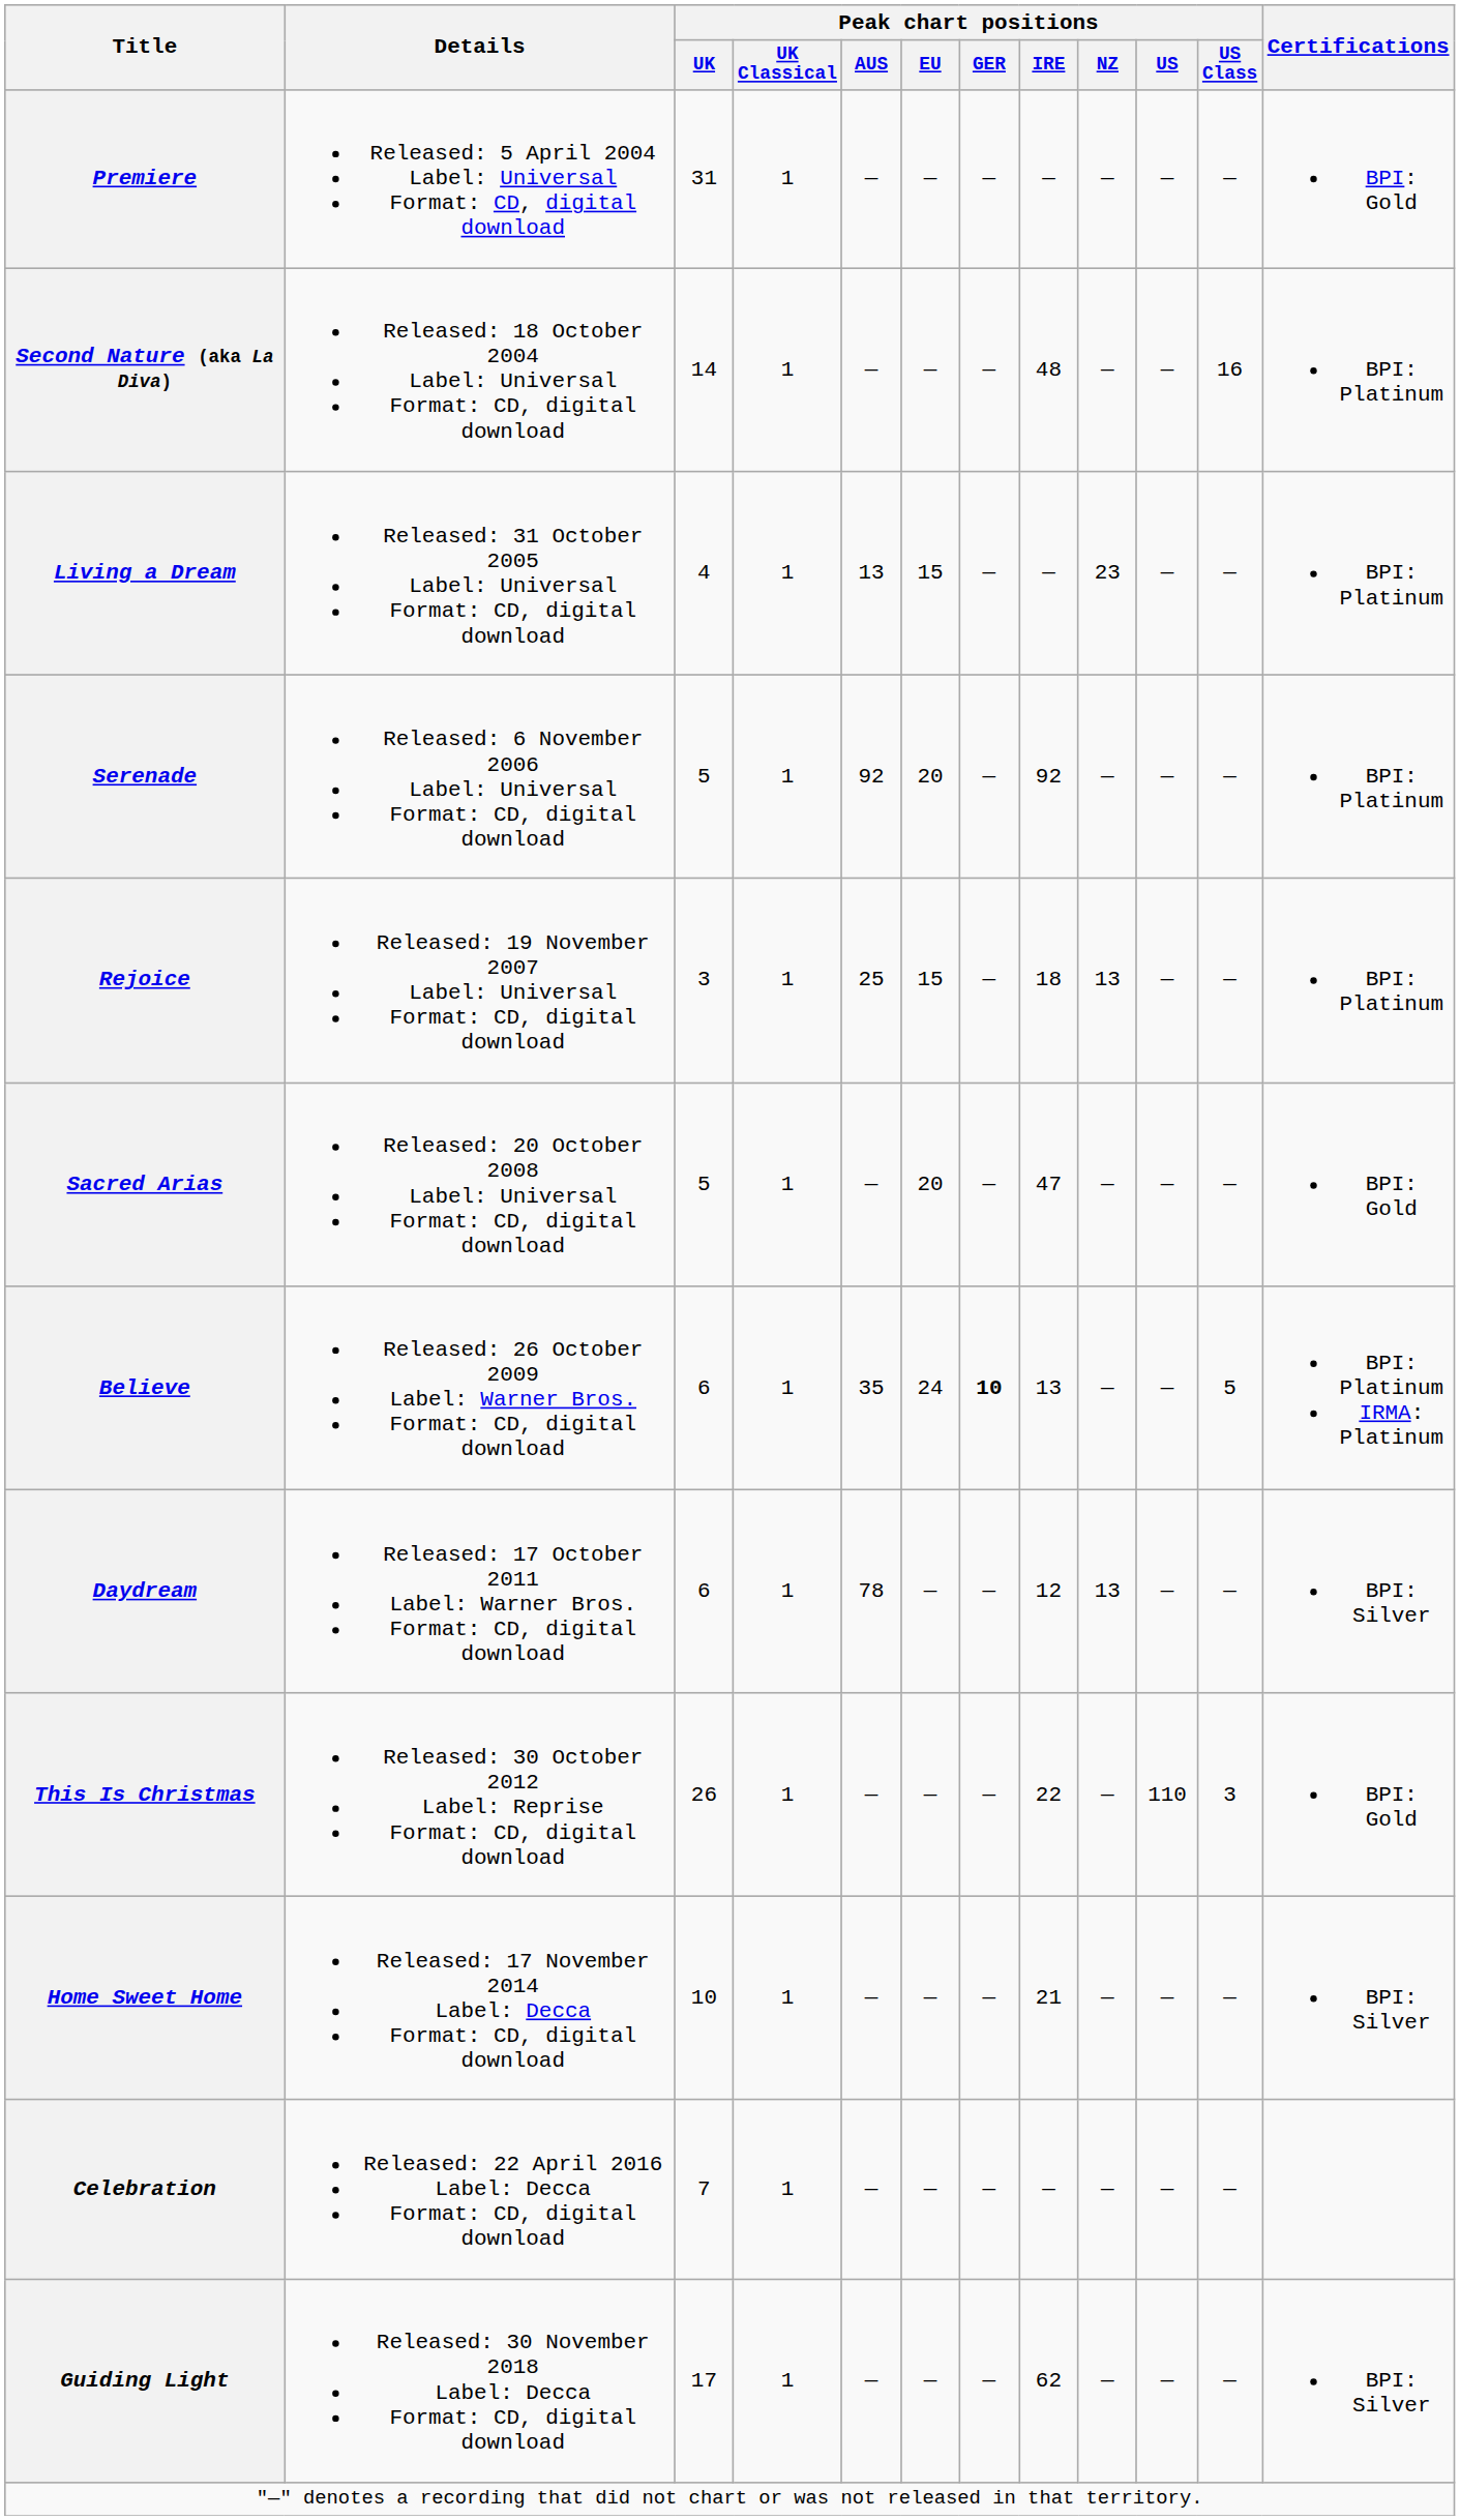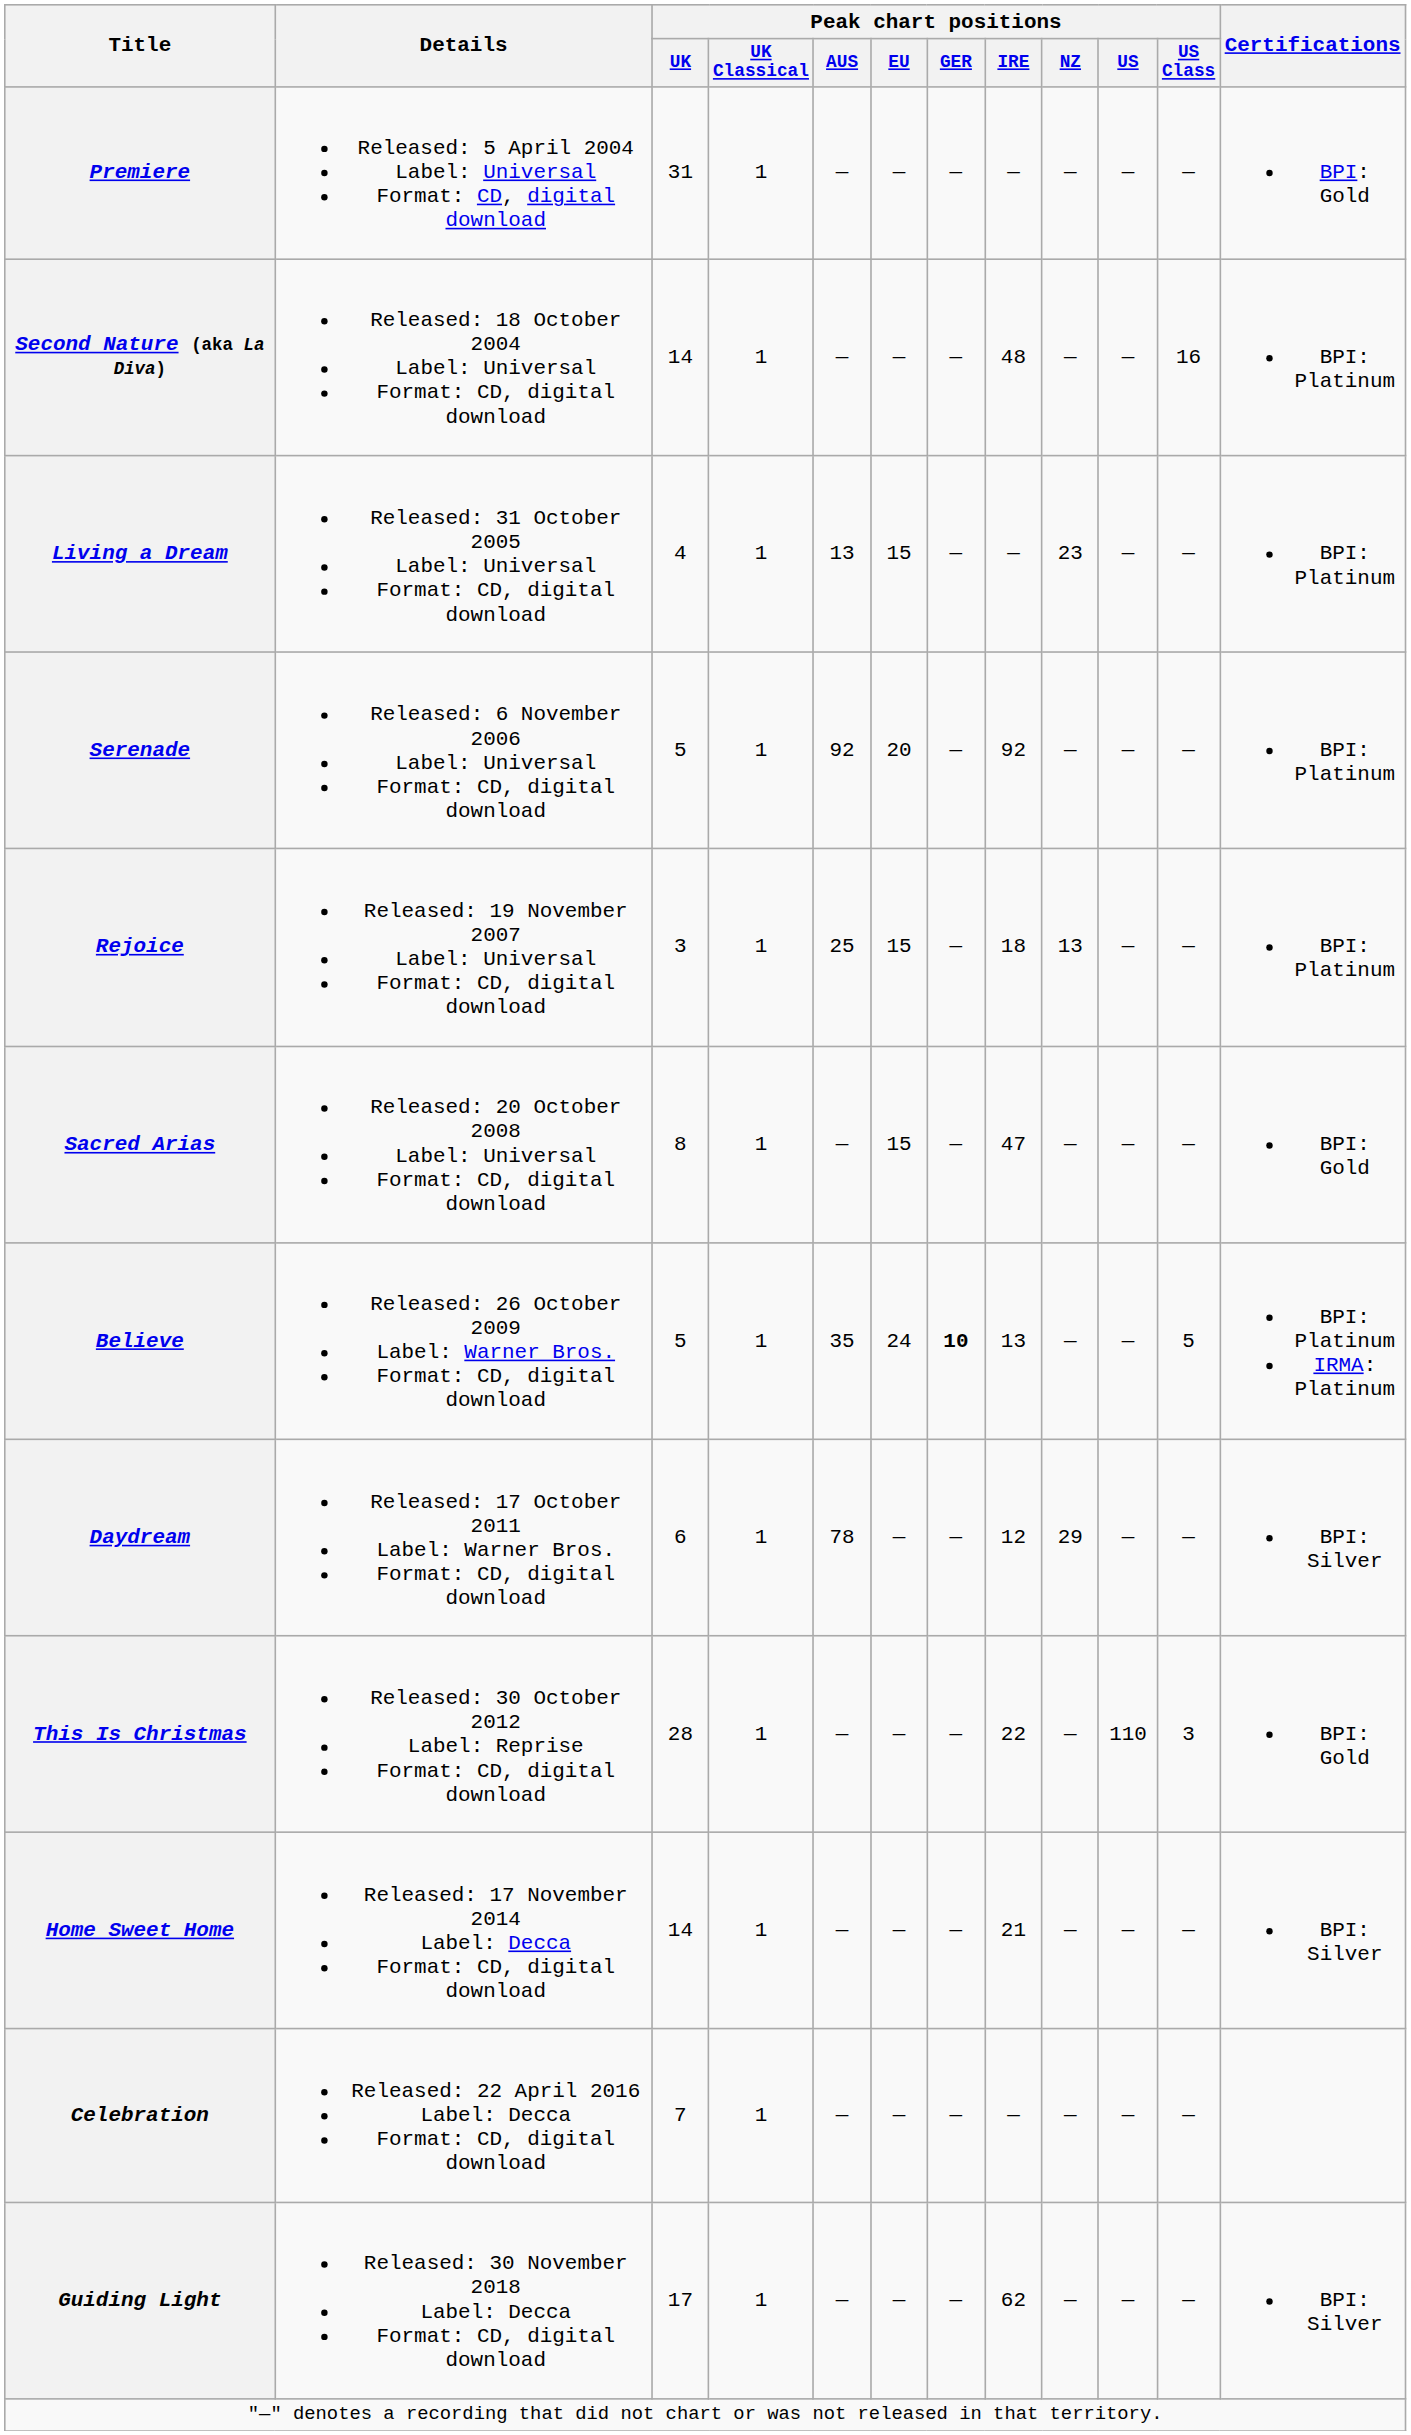Sacred Arias | Peak chart positions / UK: 5 -> 8
Sacred Arias | Peak chart positions / EU: 20 -> 15
Believe | Peak chart positions / UK: 6 -> 5
Daydream | Peak chart positions / NZ: 13 -> 29
This Is Christmas | Peak chart positions / UK: 26 -> 28
Home Sweet Home | Peak chart positions / UK: 10 -> 14
